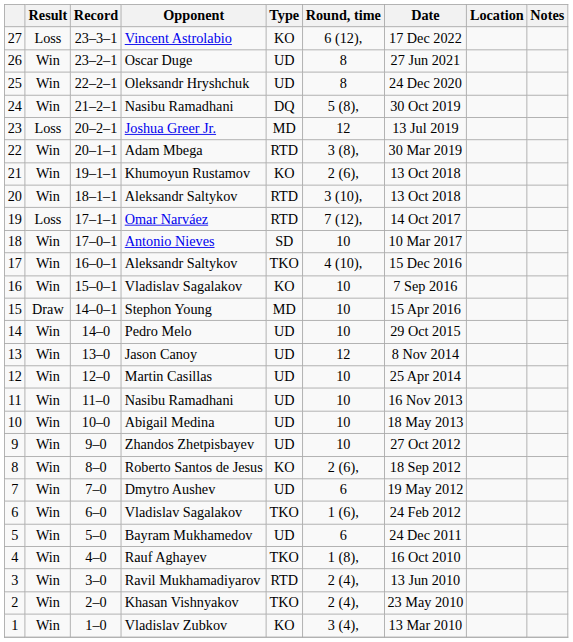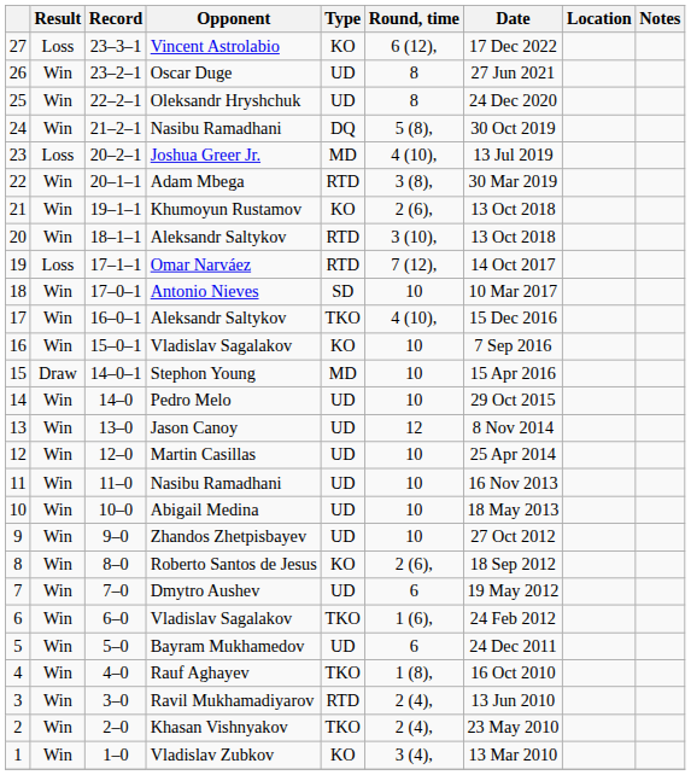23 | Round, time: 12 -> 4 (10),
